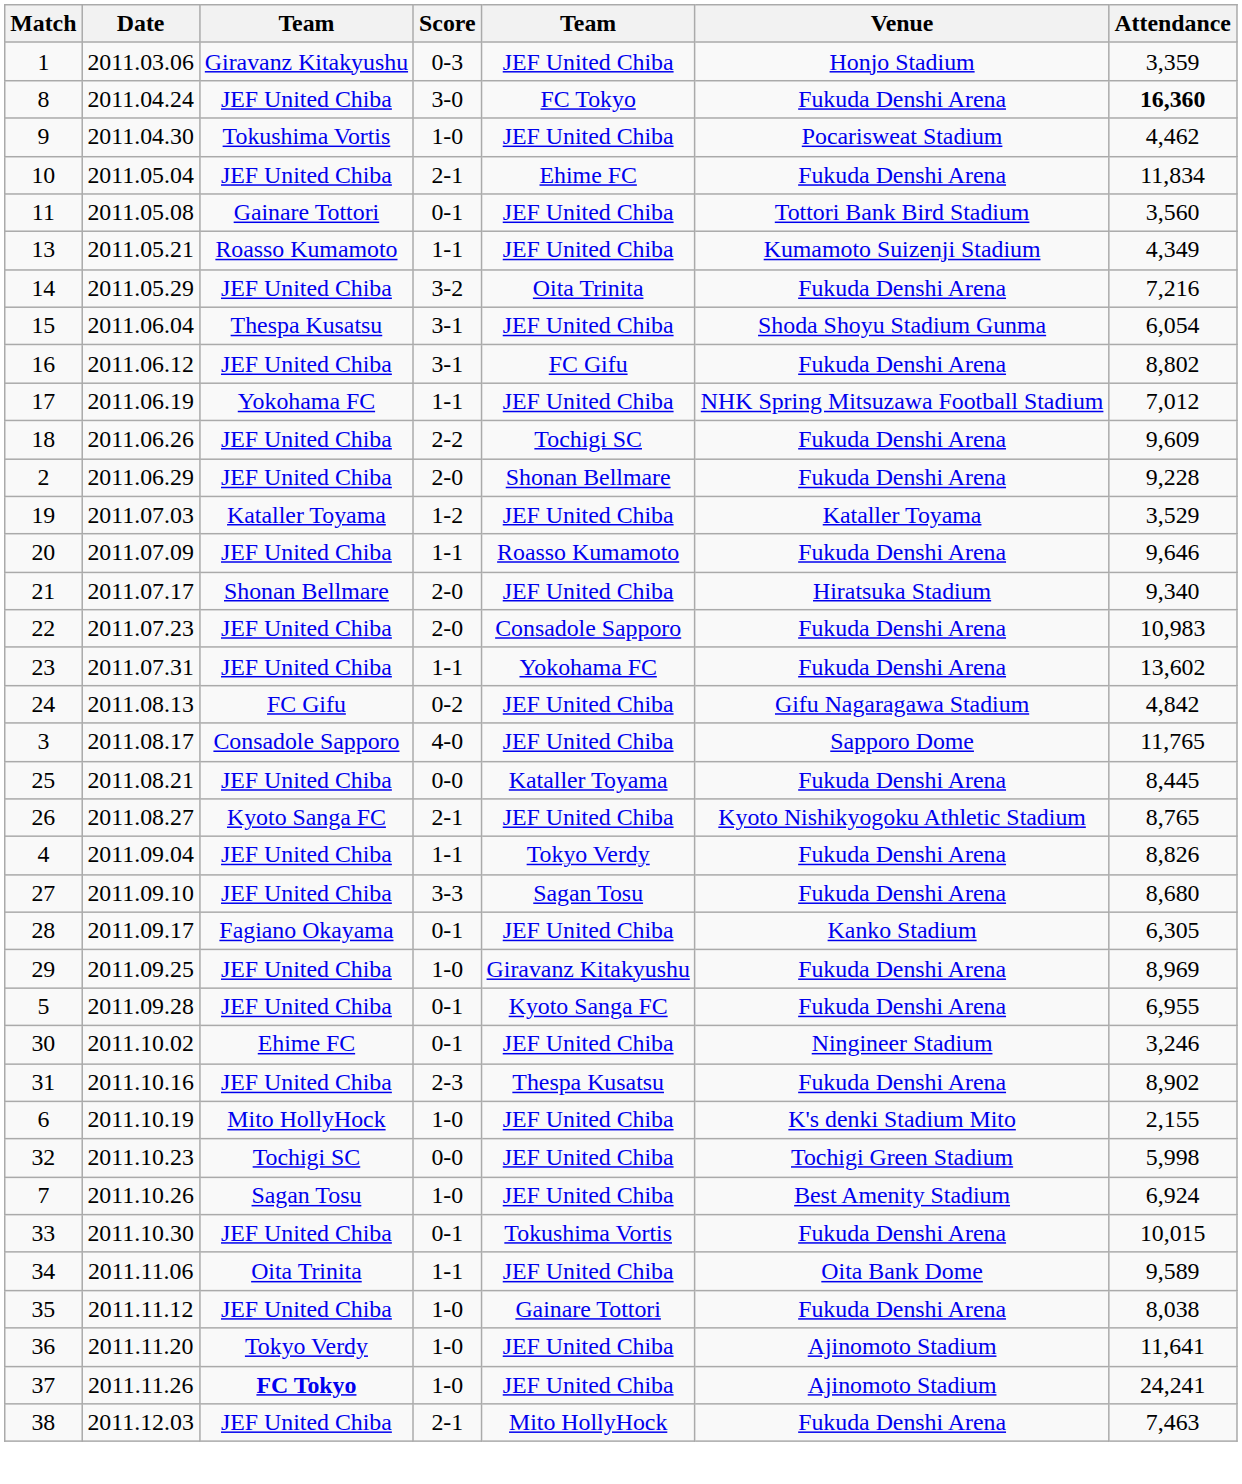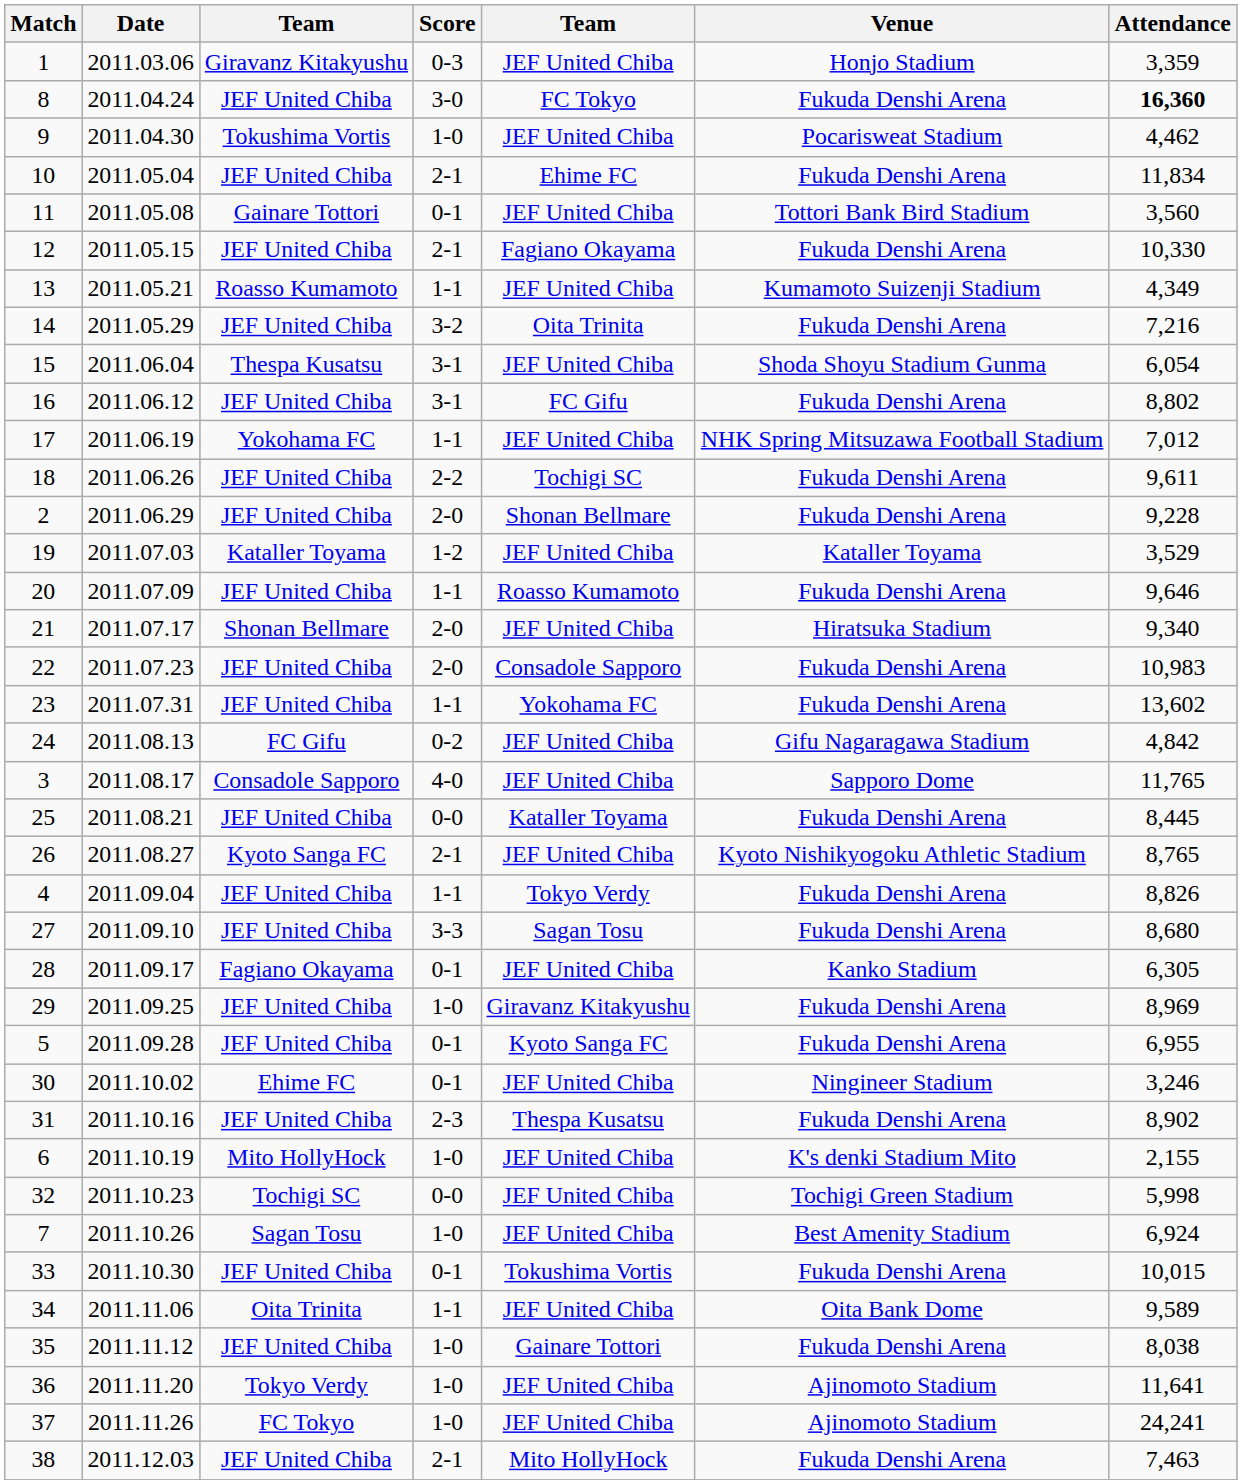+ row: 12 | 2011.05.15 | JEF United Chiba | 2-1 | Fagiano Okayama | Fukuda Denshi Arena | 10,330
18 | Attendance: 9,609 -> 9,611
37 | column 3: bold -> normal
